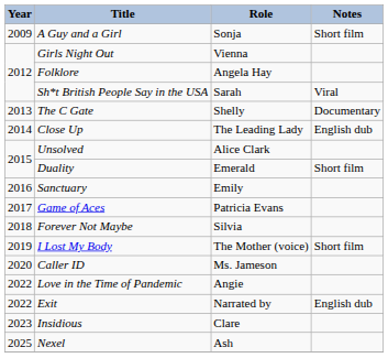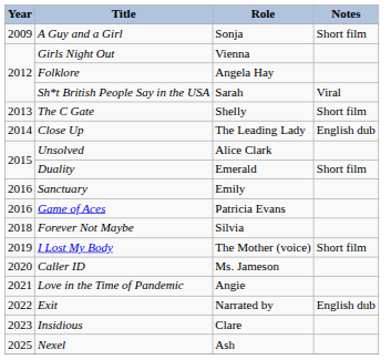The C Gate | Notes: Documentary -> Short film
Game of Aces | Year: 2017 -> 2016
Love in the Time of Pandemic | Year: 2022 -> 2021
